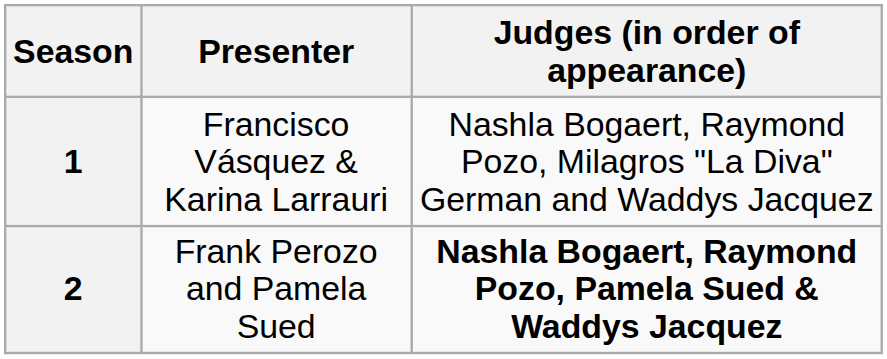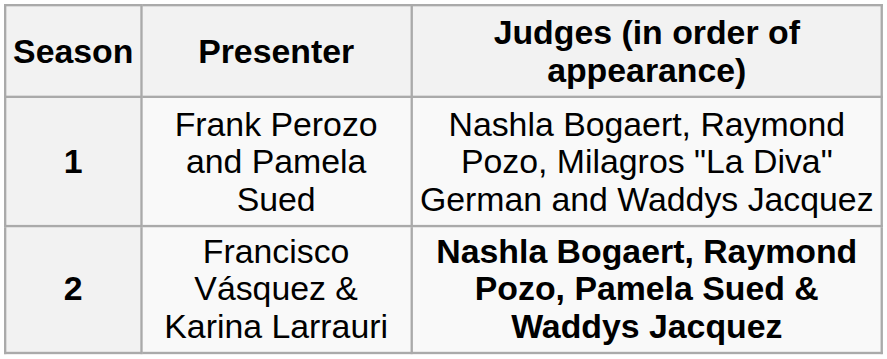1 | Presenter: Francisco Vásquez & Karina Larrauri -> Frank Perozo and Pamela Sued
2 | Presenter: Frank Perozo and Pamela Sued -> Francisco Vásquez & Karina Larrauri
